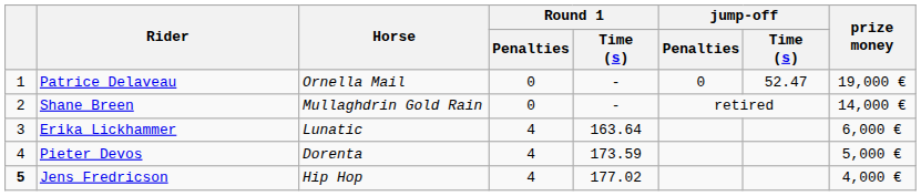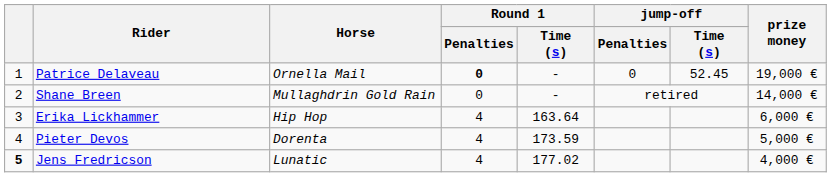Patrice Delaveau | Round 1 / Penalties: normal -> bold
Patrice Delaveau | jump-off / Time (s): 52.47 -> 52.45
Erika Lickhammer | Horse: Lunatic -> Hip Hop
Jens Fredricson | Horse: Hip Hop -> Lunatic
